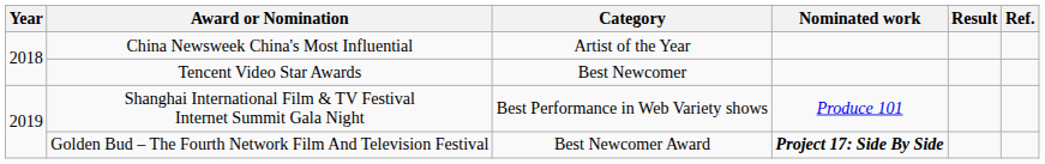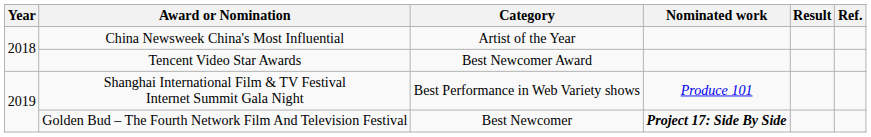Tencent Video Star Awards | Category: Best Newcomer -> Best Newcomer Award
Golden Bud – The Fourth Network Film And Television Festival | Category: Best Newcomer Award -> Best Newcomer
